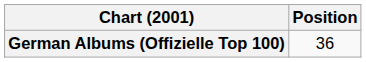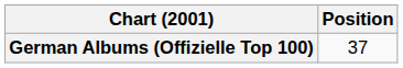German Albums (Offizielle Top 100) | Position: 36 -> 37
